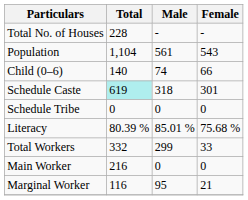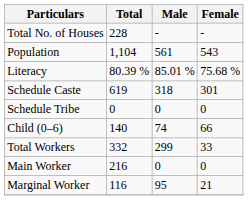rows swapped: Child (0–6) <-> Literacy
Schedule Caste | Total: paleturquoise background -> no background
